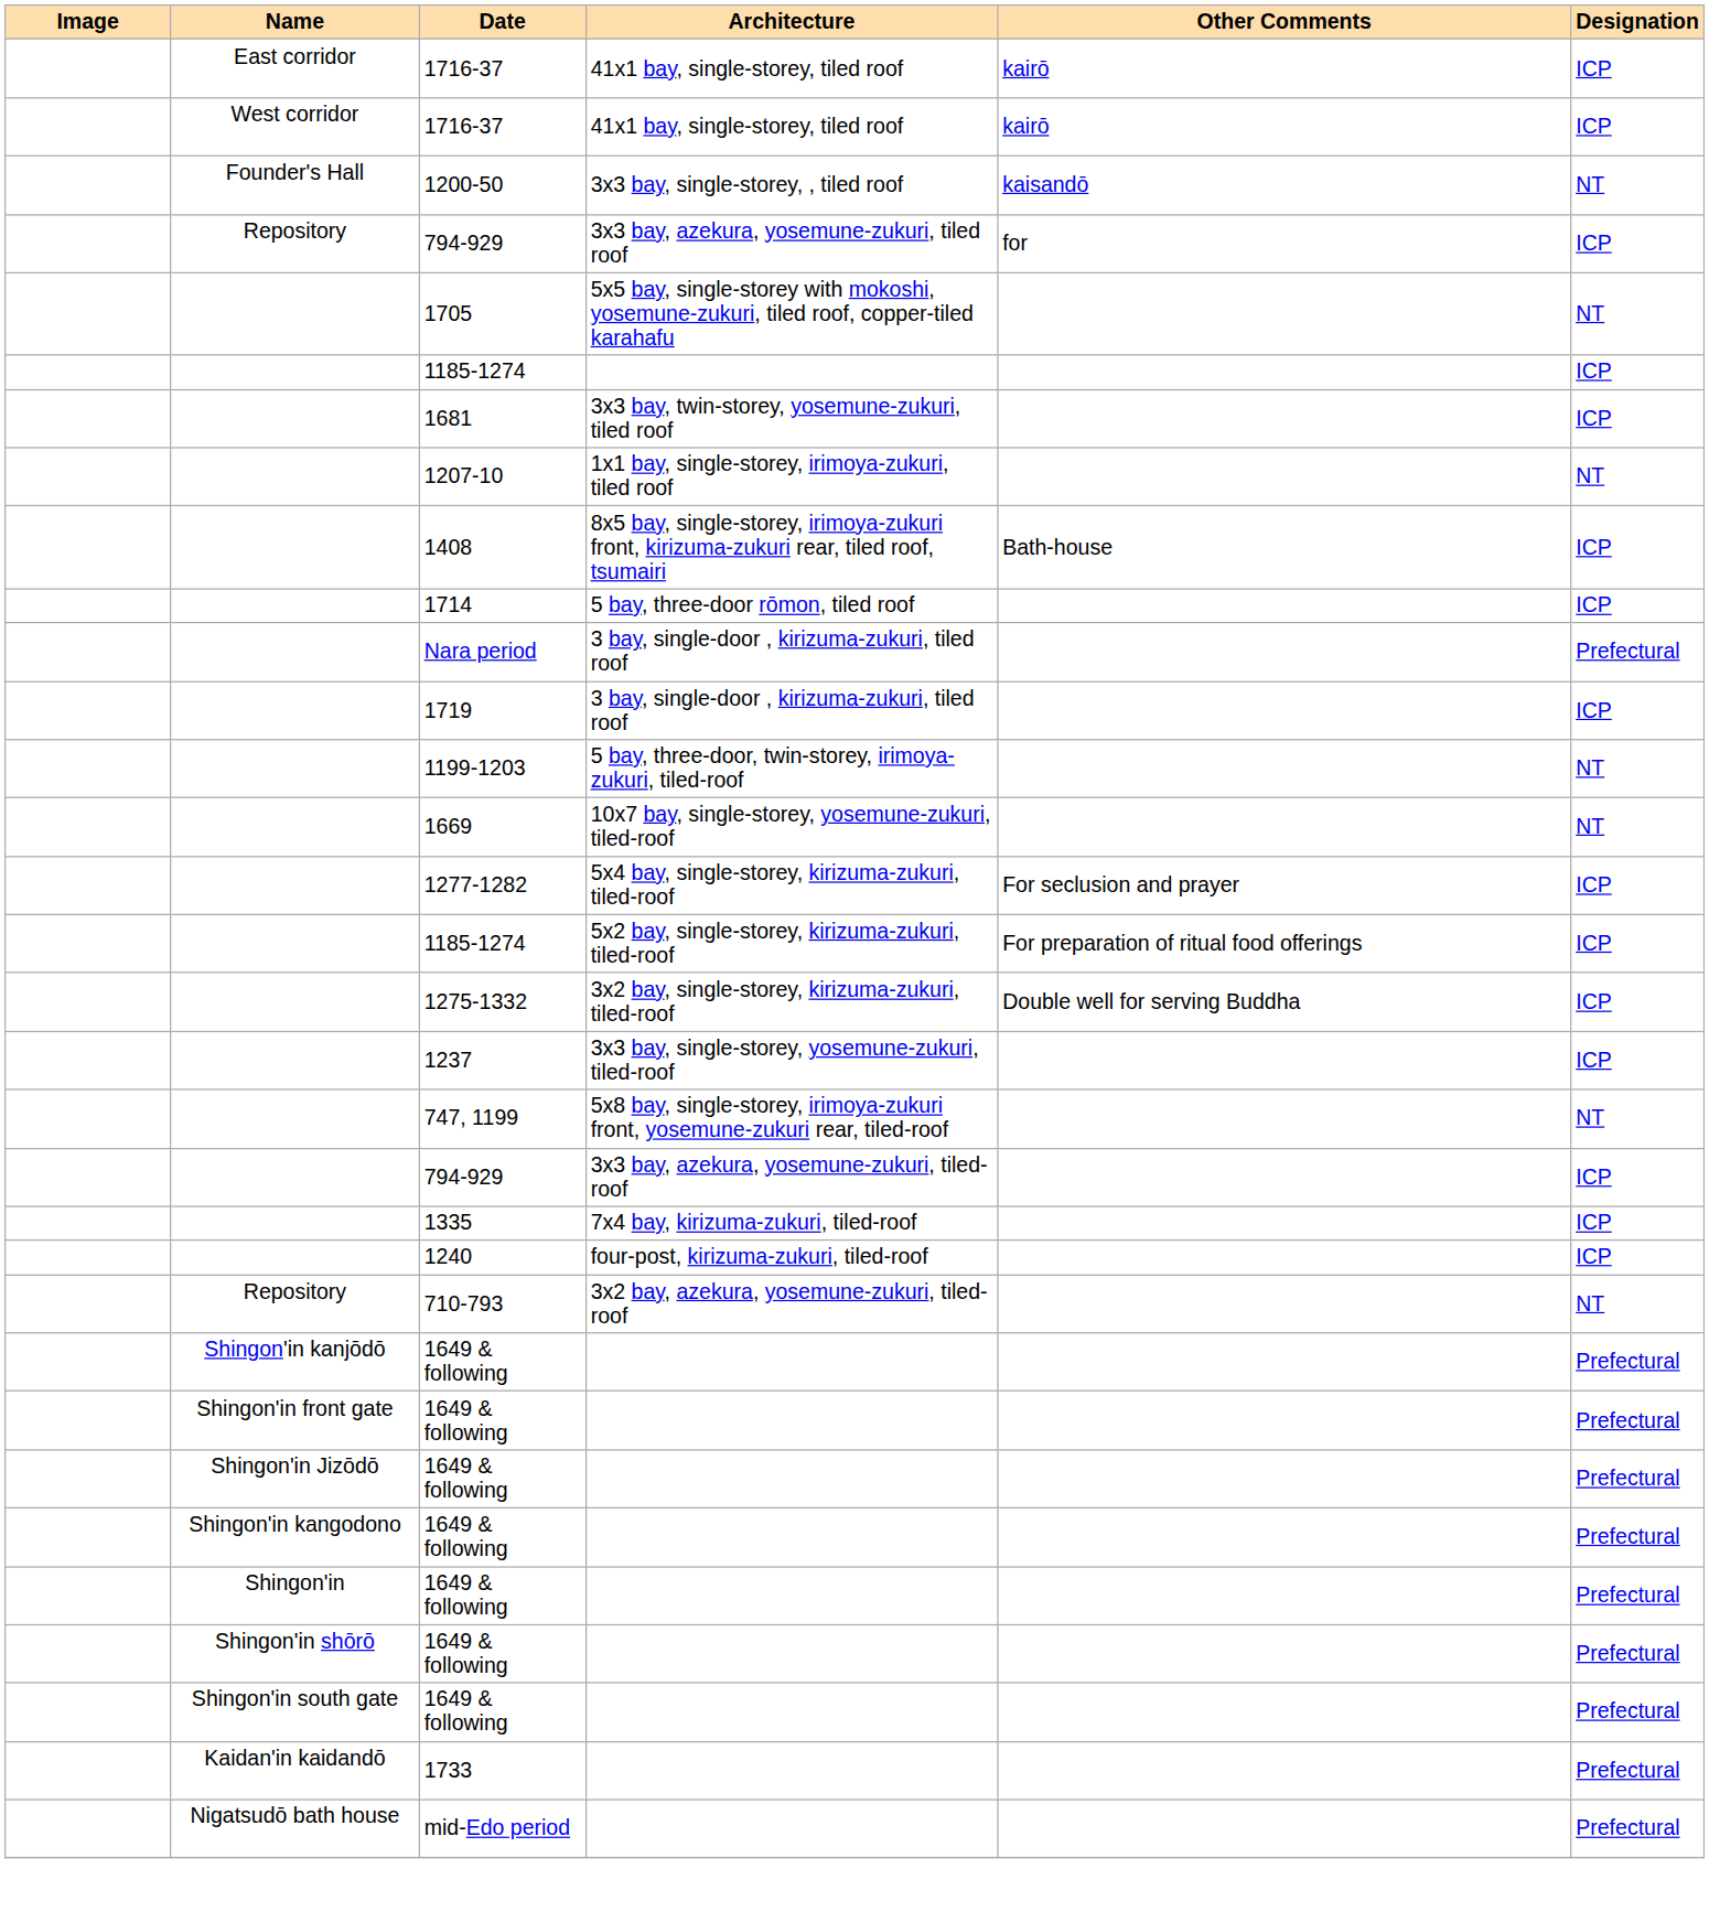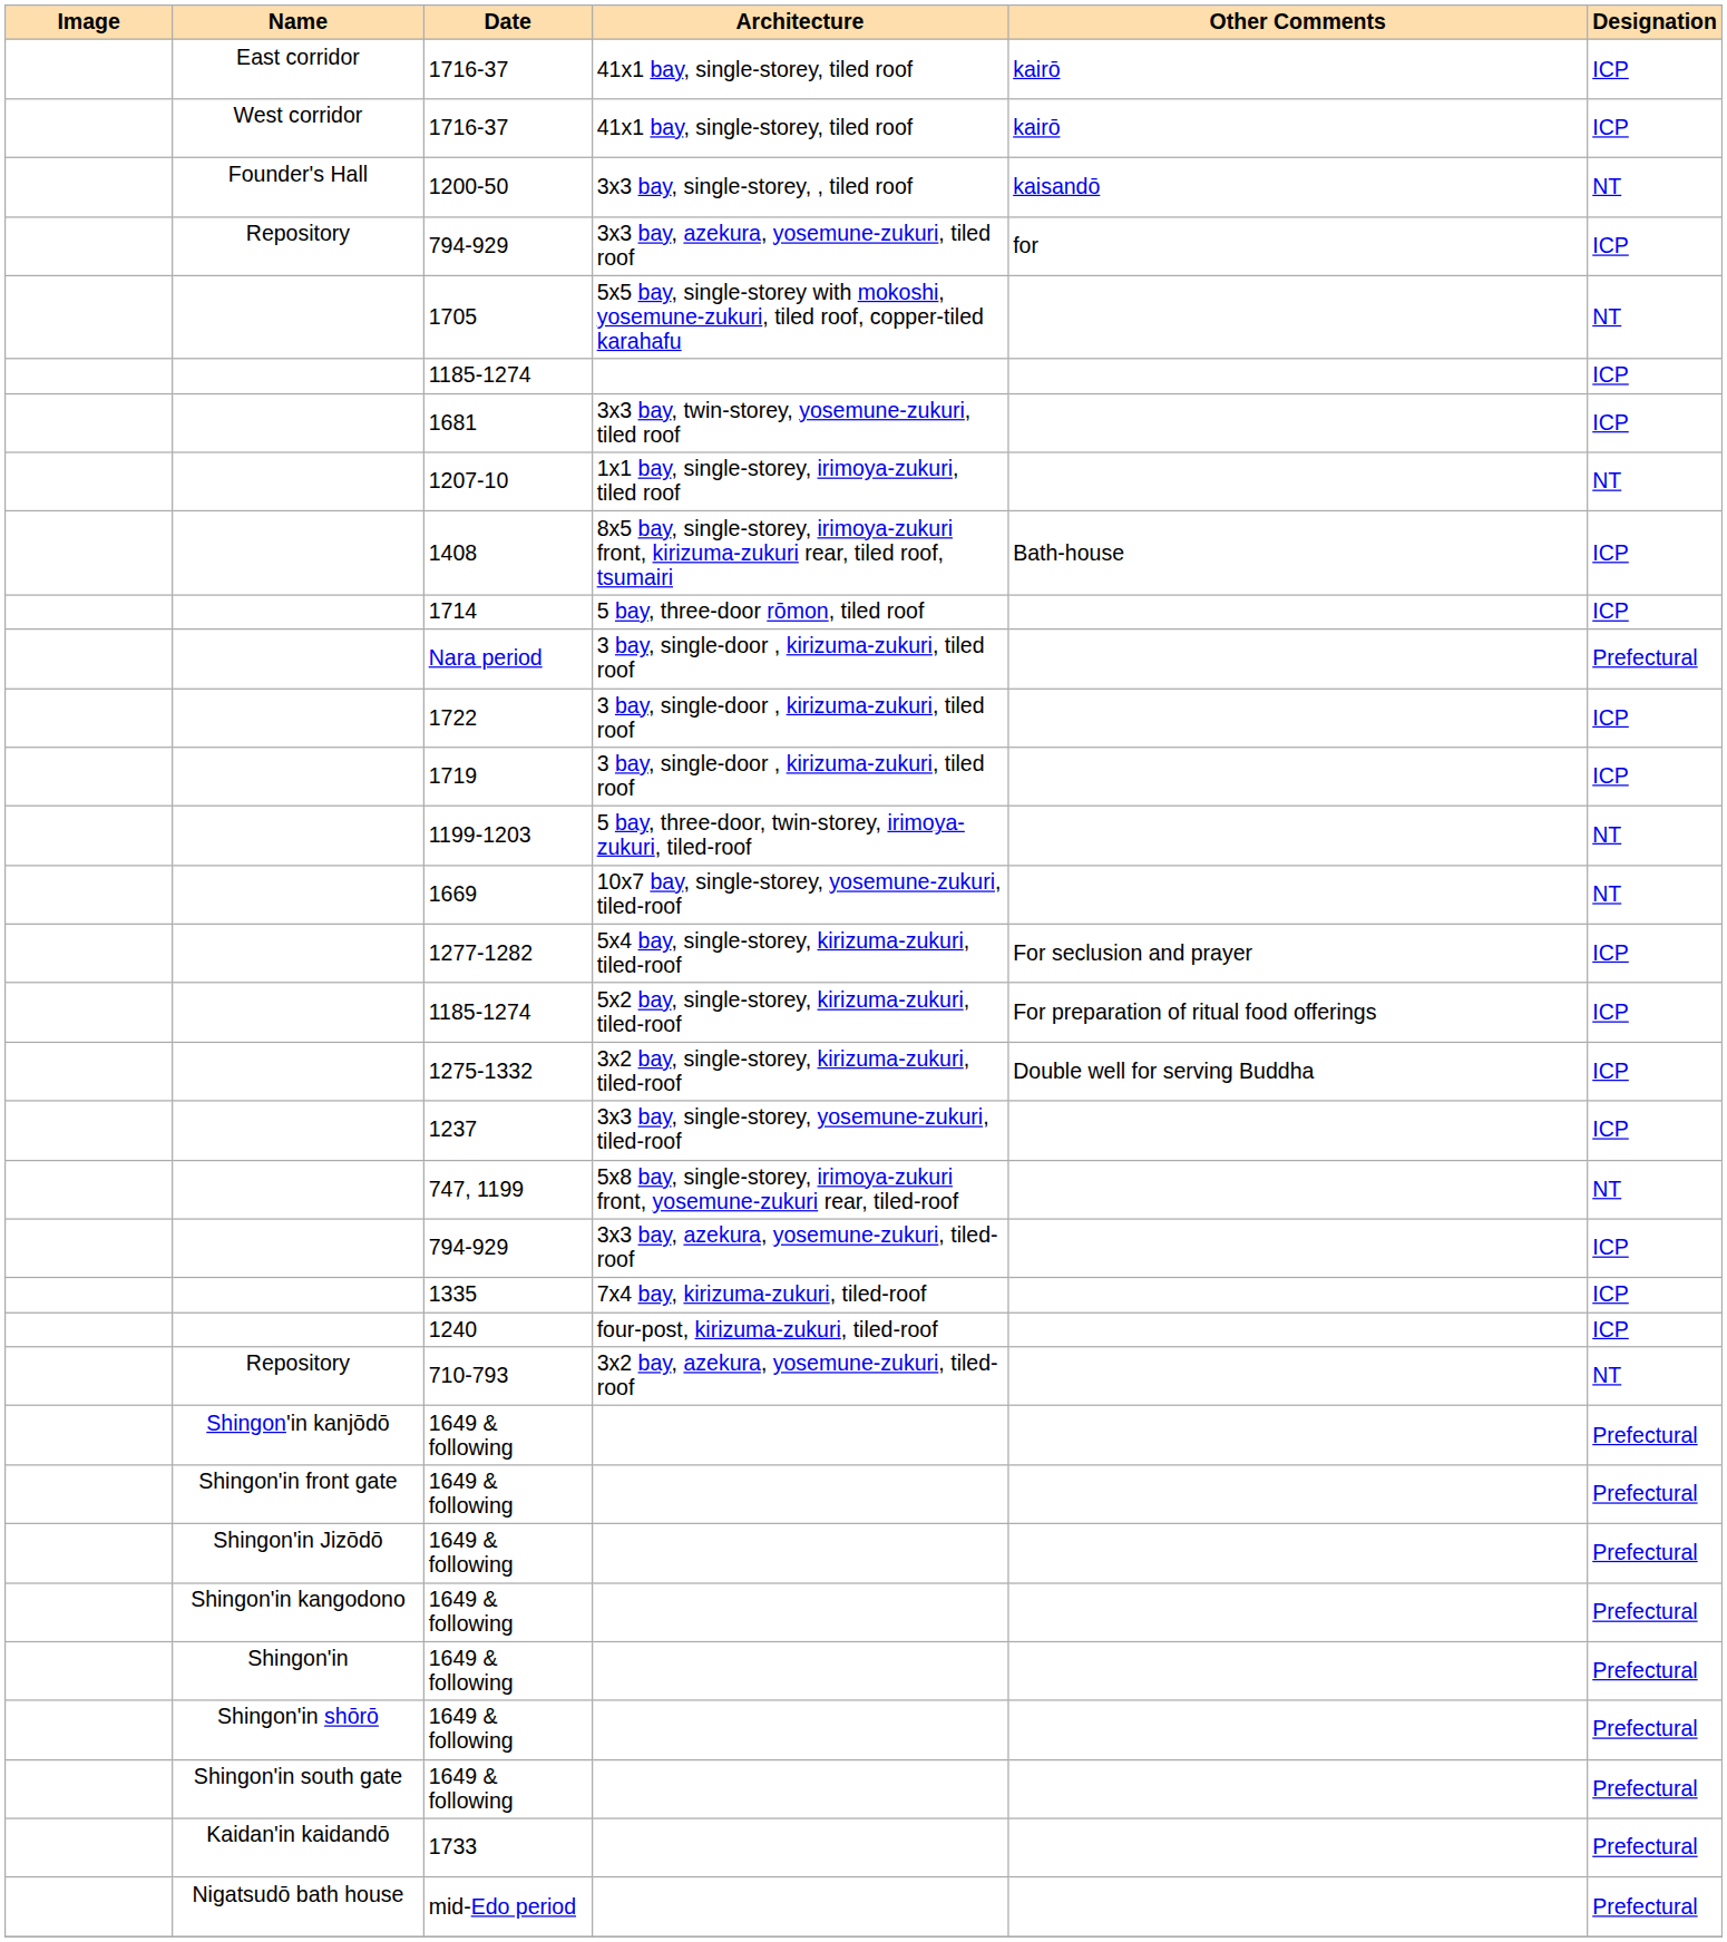+ row: 1722 | 3 bay, single-door , kirizuma-zukuri, tiled roof | ICP
